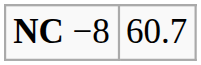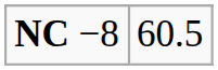NC −8 | column 2: 60.7 -> 60.5
